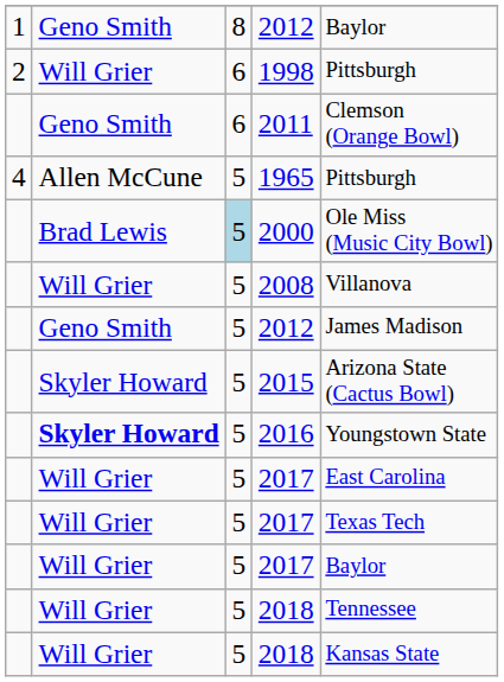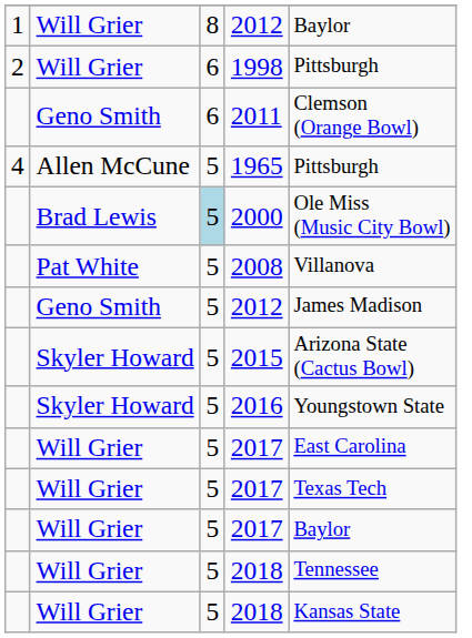1 / 2012 | column 2: Geno Smith -> Will Grier
2008 | column 2: Will Grier -> Pat White
2016 | column 2: bold -> normal
